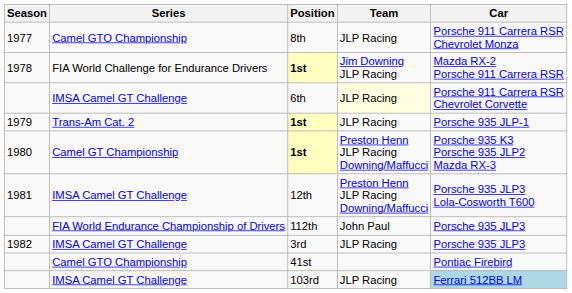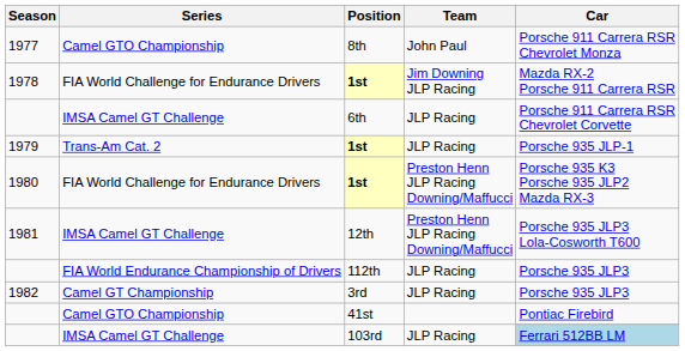8th | Team: JLP Racing -> John Paul
6th | Team: lightyellow background -> no background
1980 / 1st | Series: Camel GT Championship -> FIA World Challenge for Endurance Drivers
112th | Team: John Paul -> JLP Racing
3rd | Series: IMSA Camel GT Challenge -> Camel GT Championship
